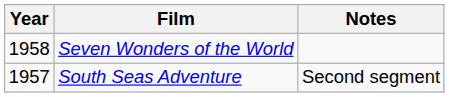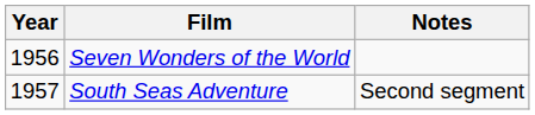Seven Wonders of the World | Year: 1958 -> 1956
